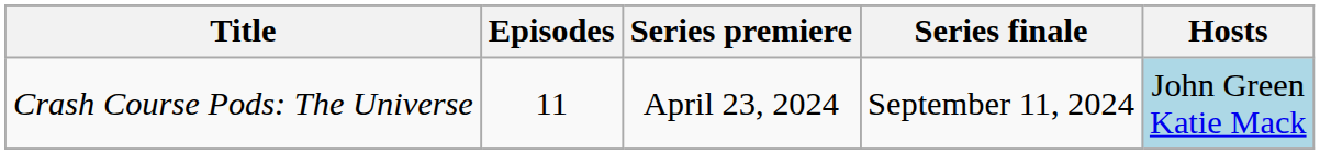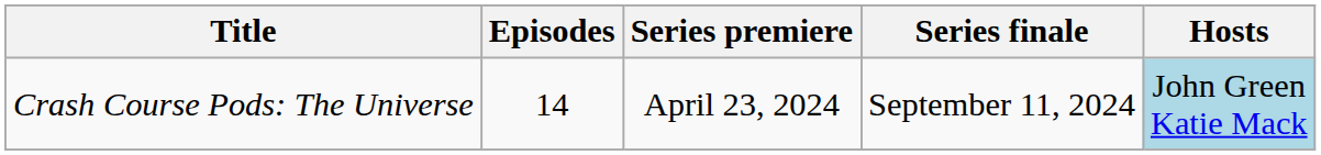Crash Course Pods: The Universe | Episodes: 11 -> 14
